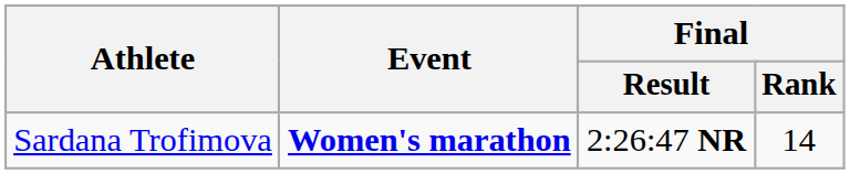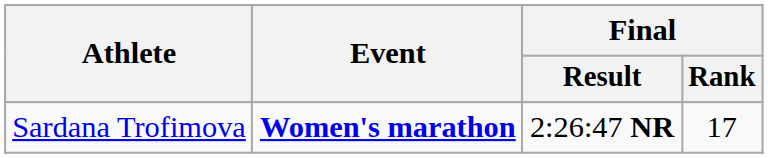Sardana Trofimova | Final / Rank: 14 -> 17
